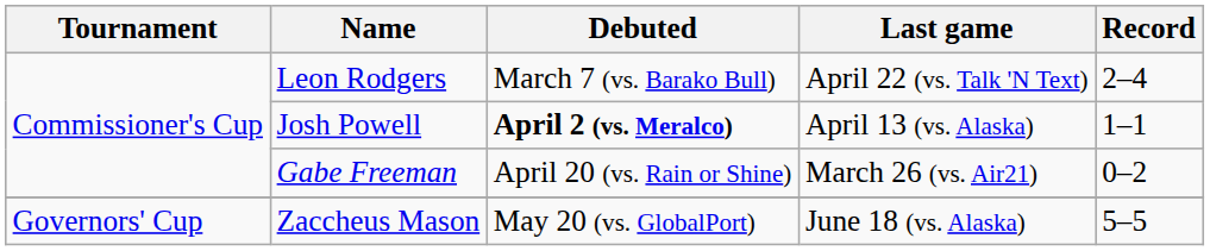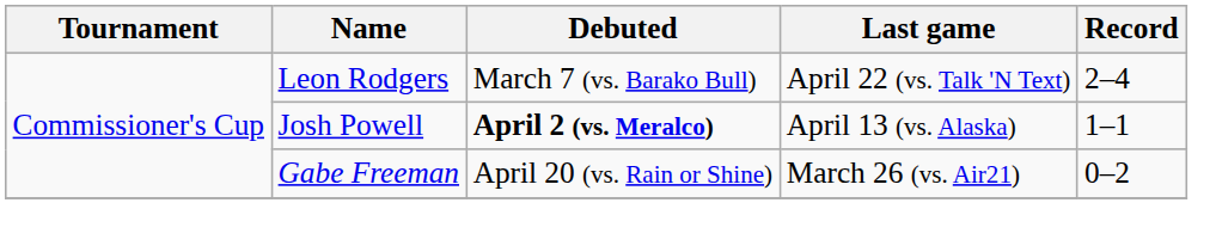- row: Governors' Cup | Zaccheus Mason | May 20 (vs. GlobalPort) | June 18 (vs. Alaska) | 5–5
